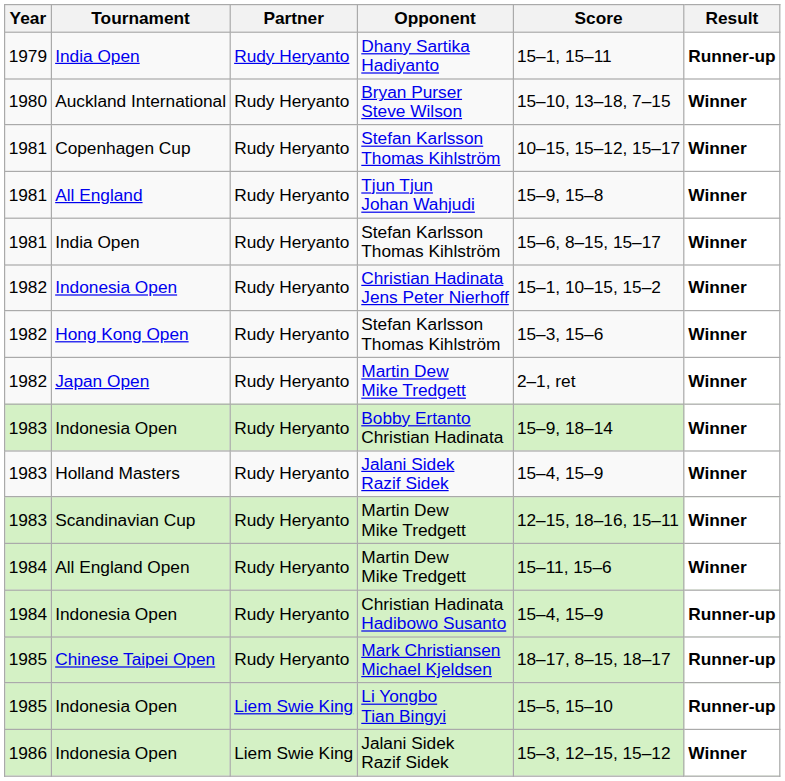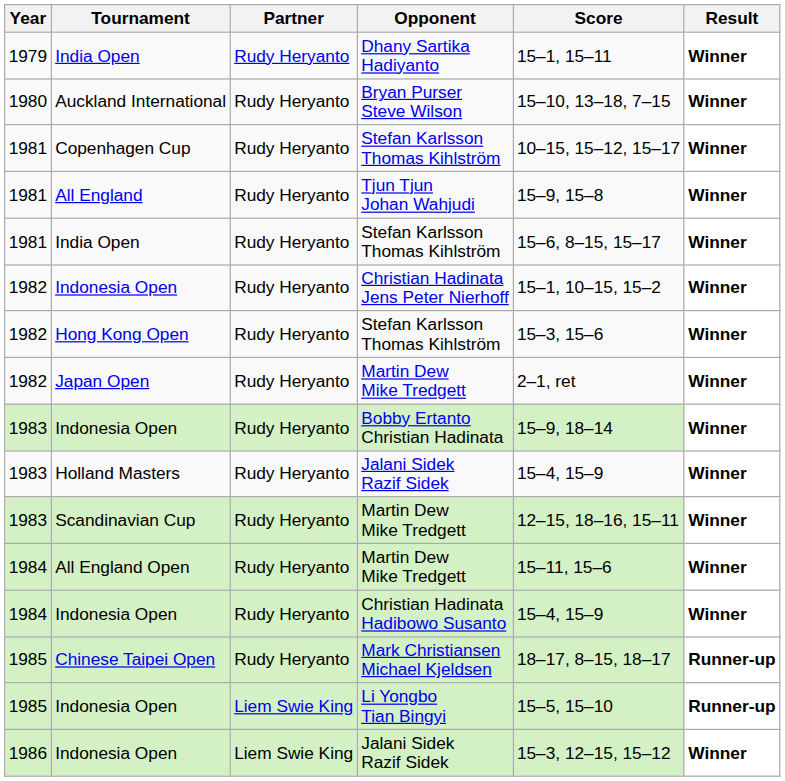India Open / Dhany Sartika Hadiyanto | Result: Runner-up -> Winner
Indonesia Open / Christian Hadinata Hadibowo Susanto | Result: Runner-up -> Winner
